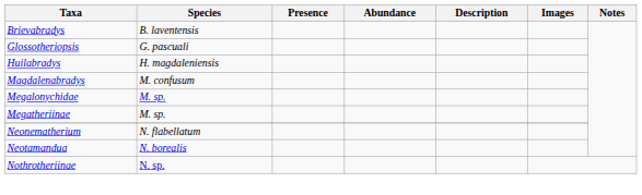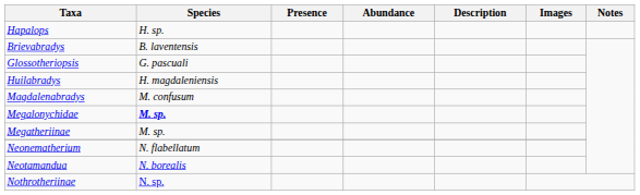+ row: Hapalops | H. sp.
Megalonychidae | Species: normal -> bold
